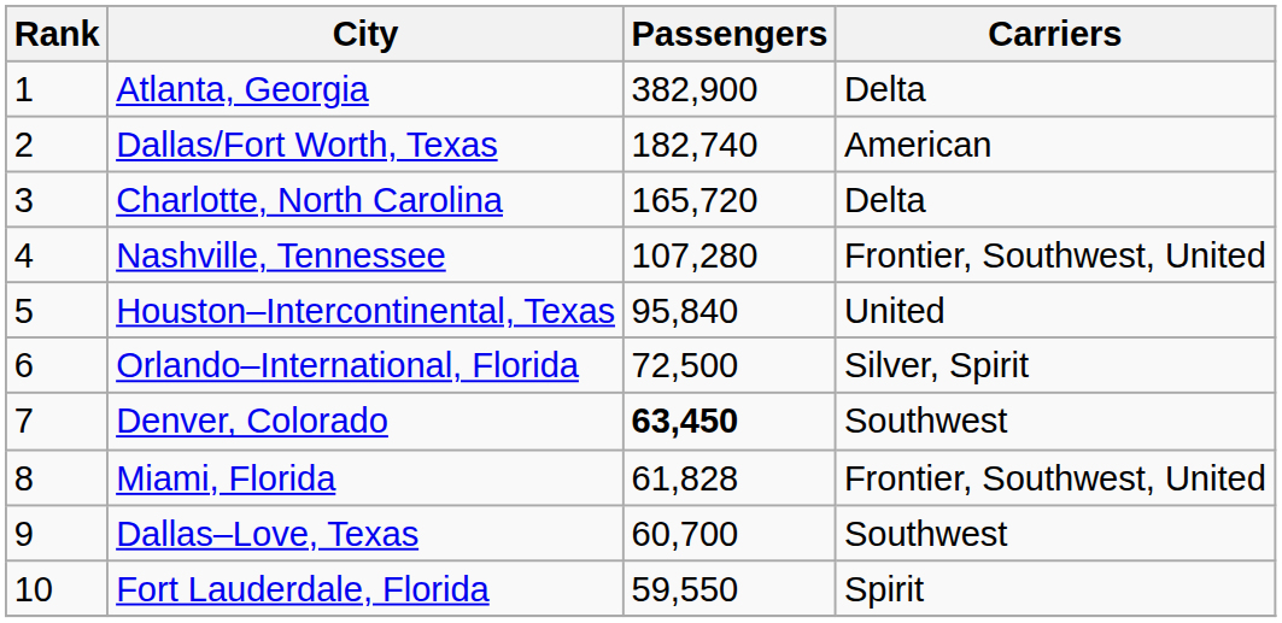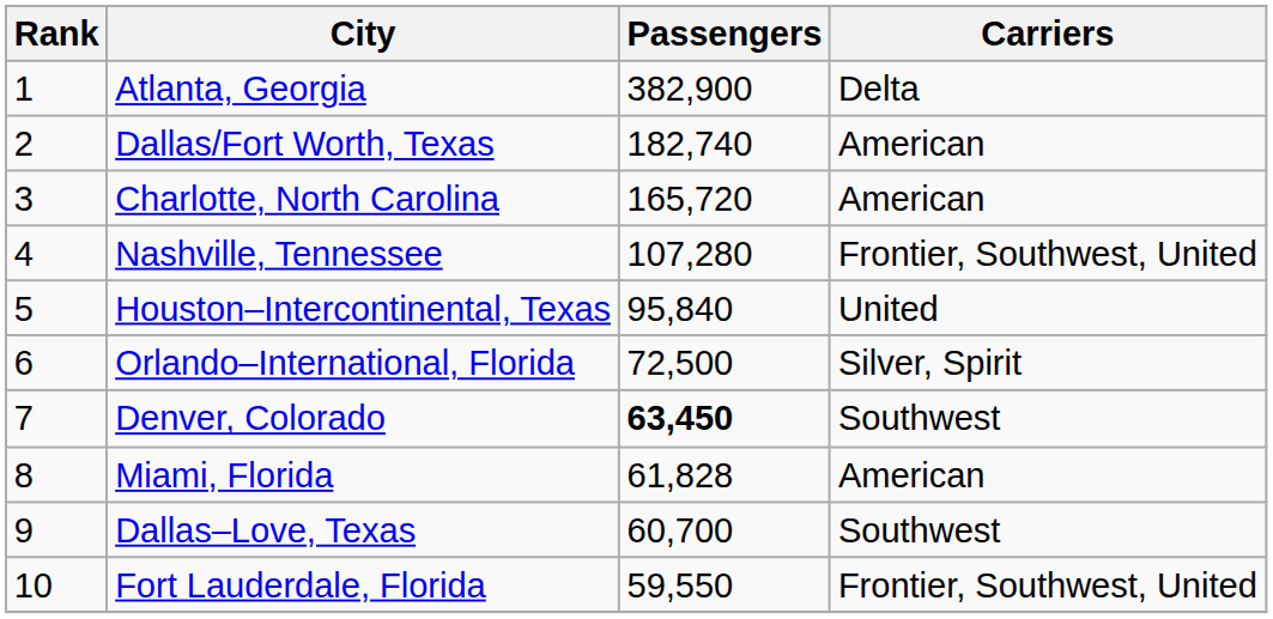Charlotte, North Carolina | Carriers: Delta -> American
Miami, Florida | Carriers: Frontier, Southwest, United -> American
Fort Lauderdale, Florida | Carriers: Spirit -> Frontier, Southwest, United
